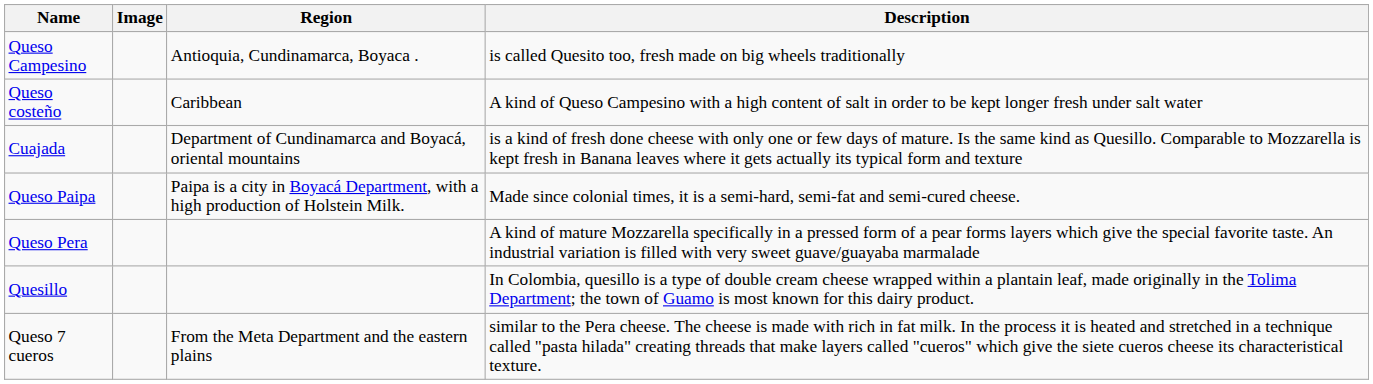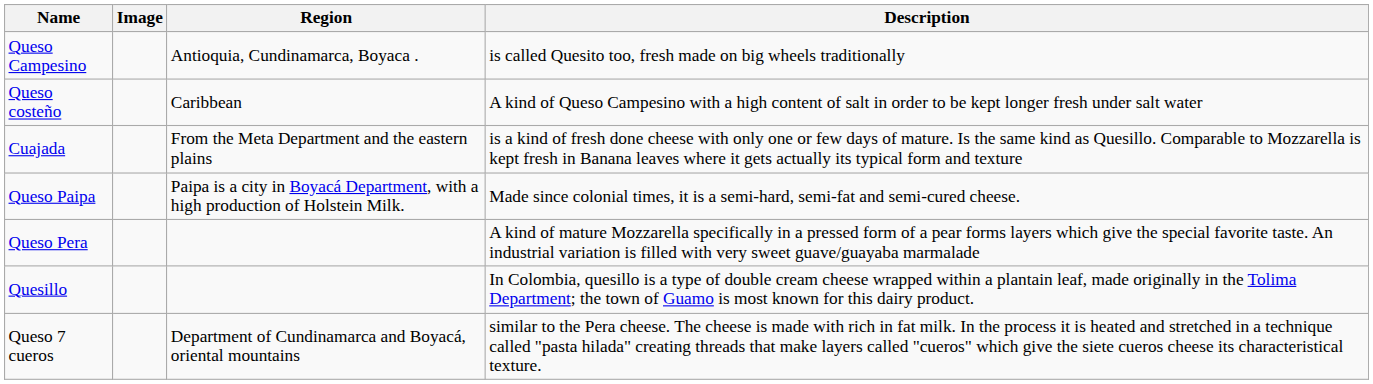Cuajada | Region: Department of Cundinamarca and Boyacá, oriental mountains -> From the Meta Department and the eastern plains
Queso 7 cueros | Region: From the Meta Department and the eastern plains -> Department of Cundinamarca and Boyacá, oriental mountains
